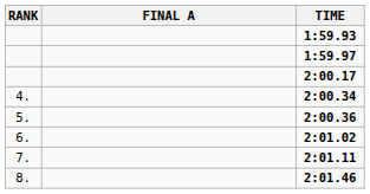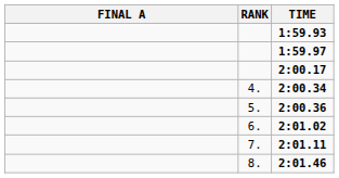columns swapped: RANK <-> FINAL A
